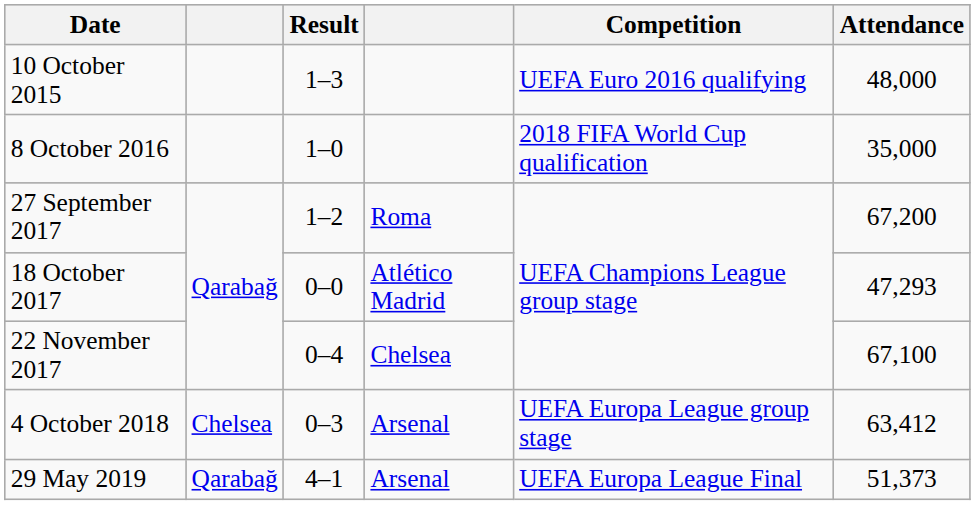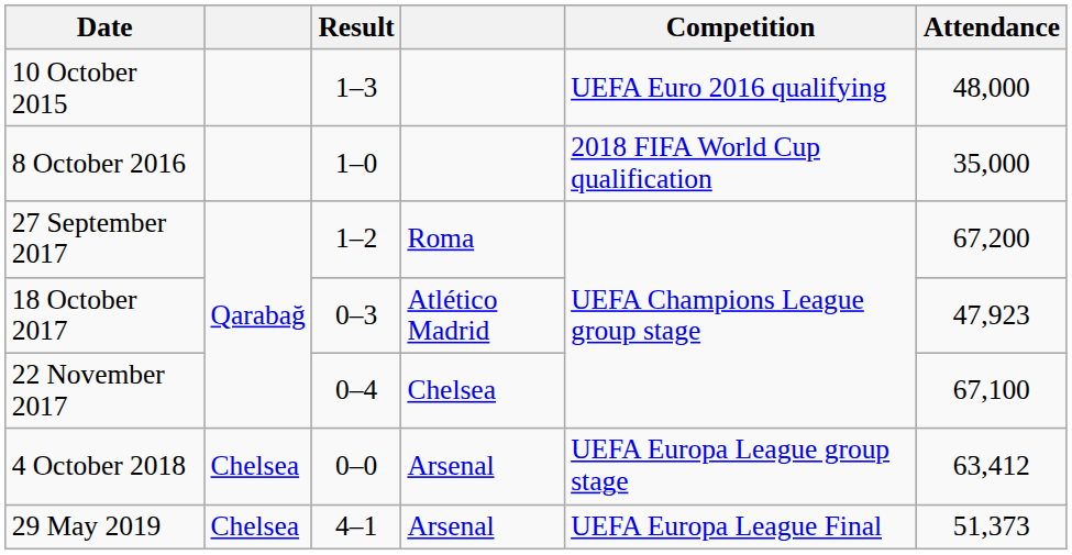18 October 2017 | Result: 0–0 -> 0–3
18 October 2017 | Attendance: 47,293 -> 47,923
4 October 2018 | Result: 0–3 -> 0–0
29 May 2019 | column 2: Qarabağ -> Chelsea
